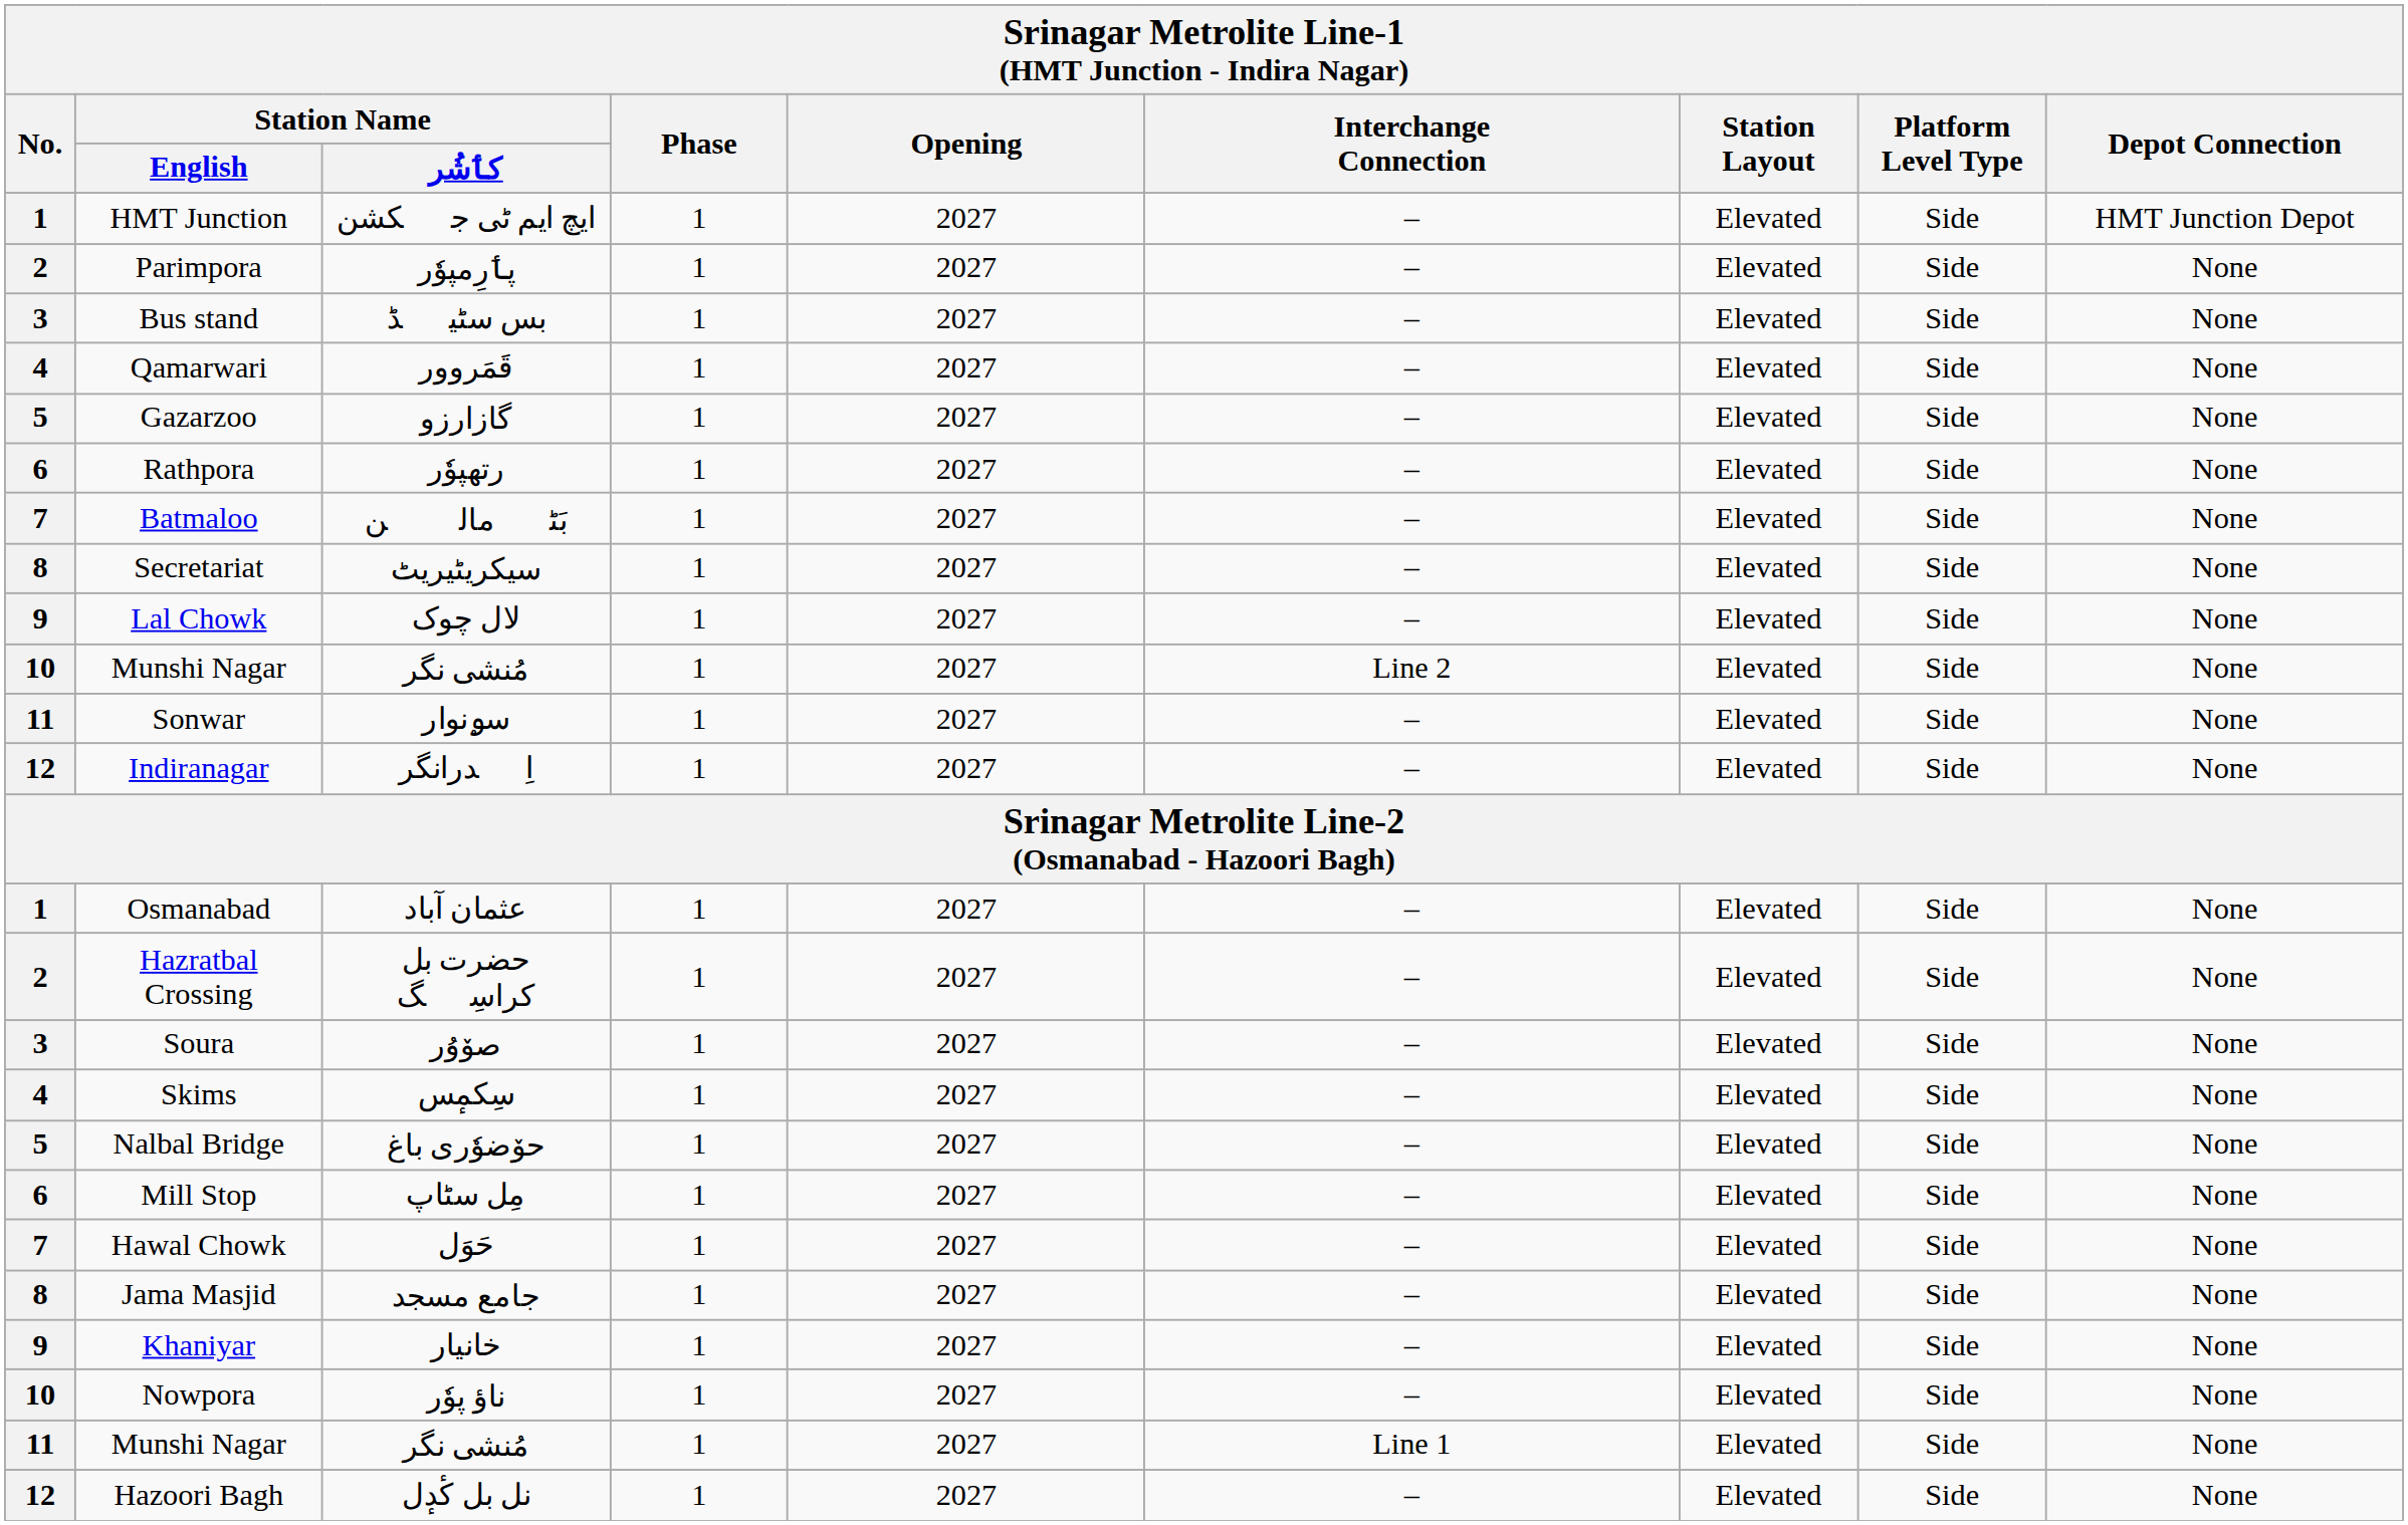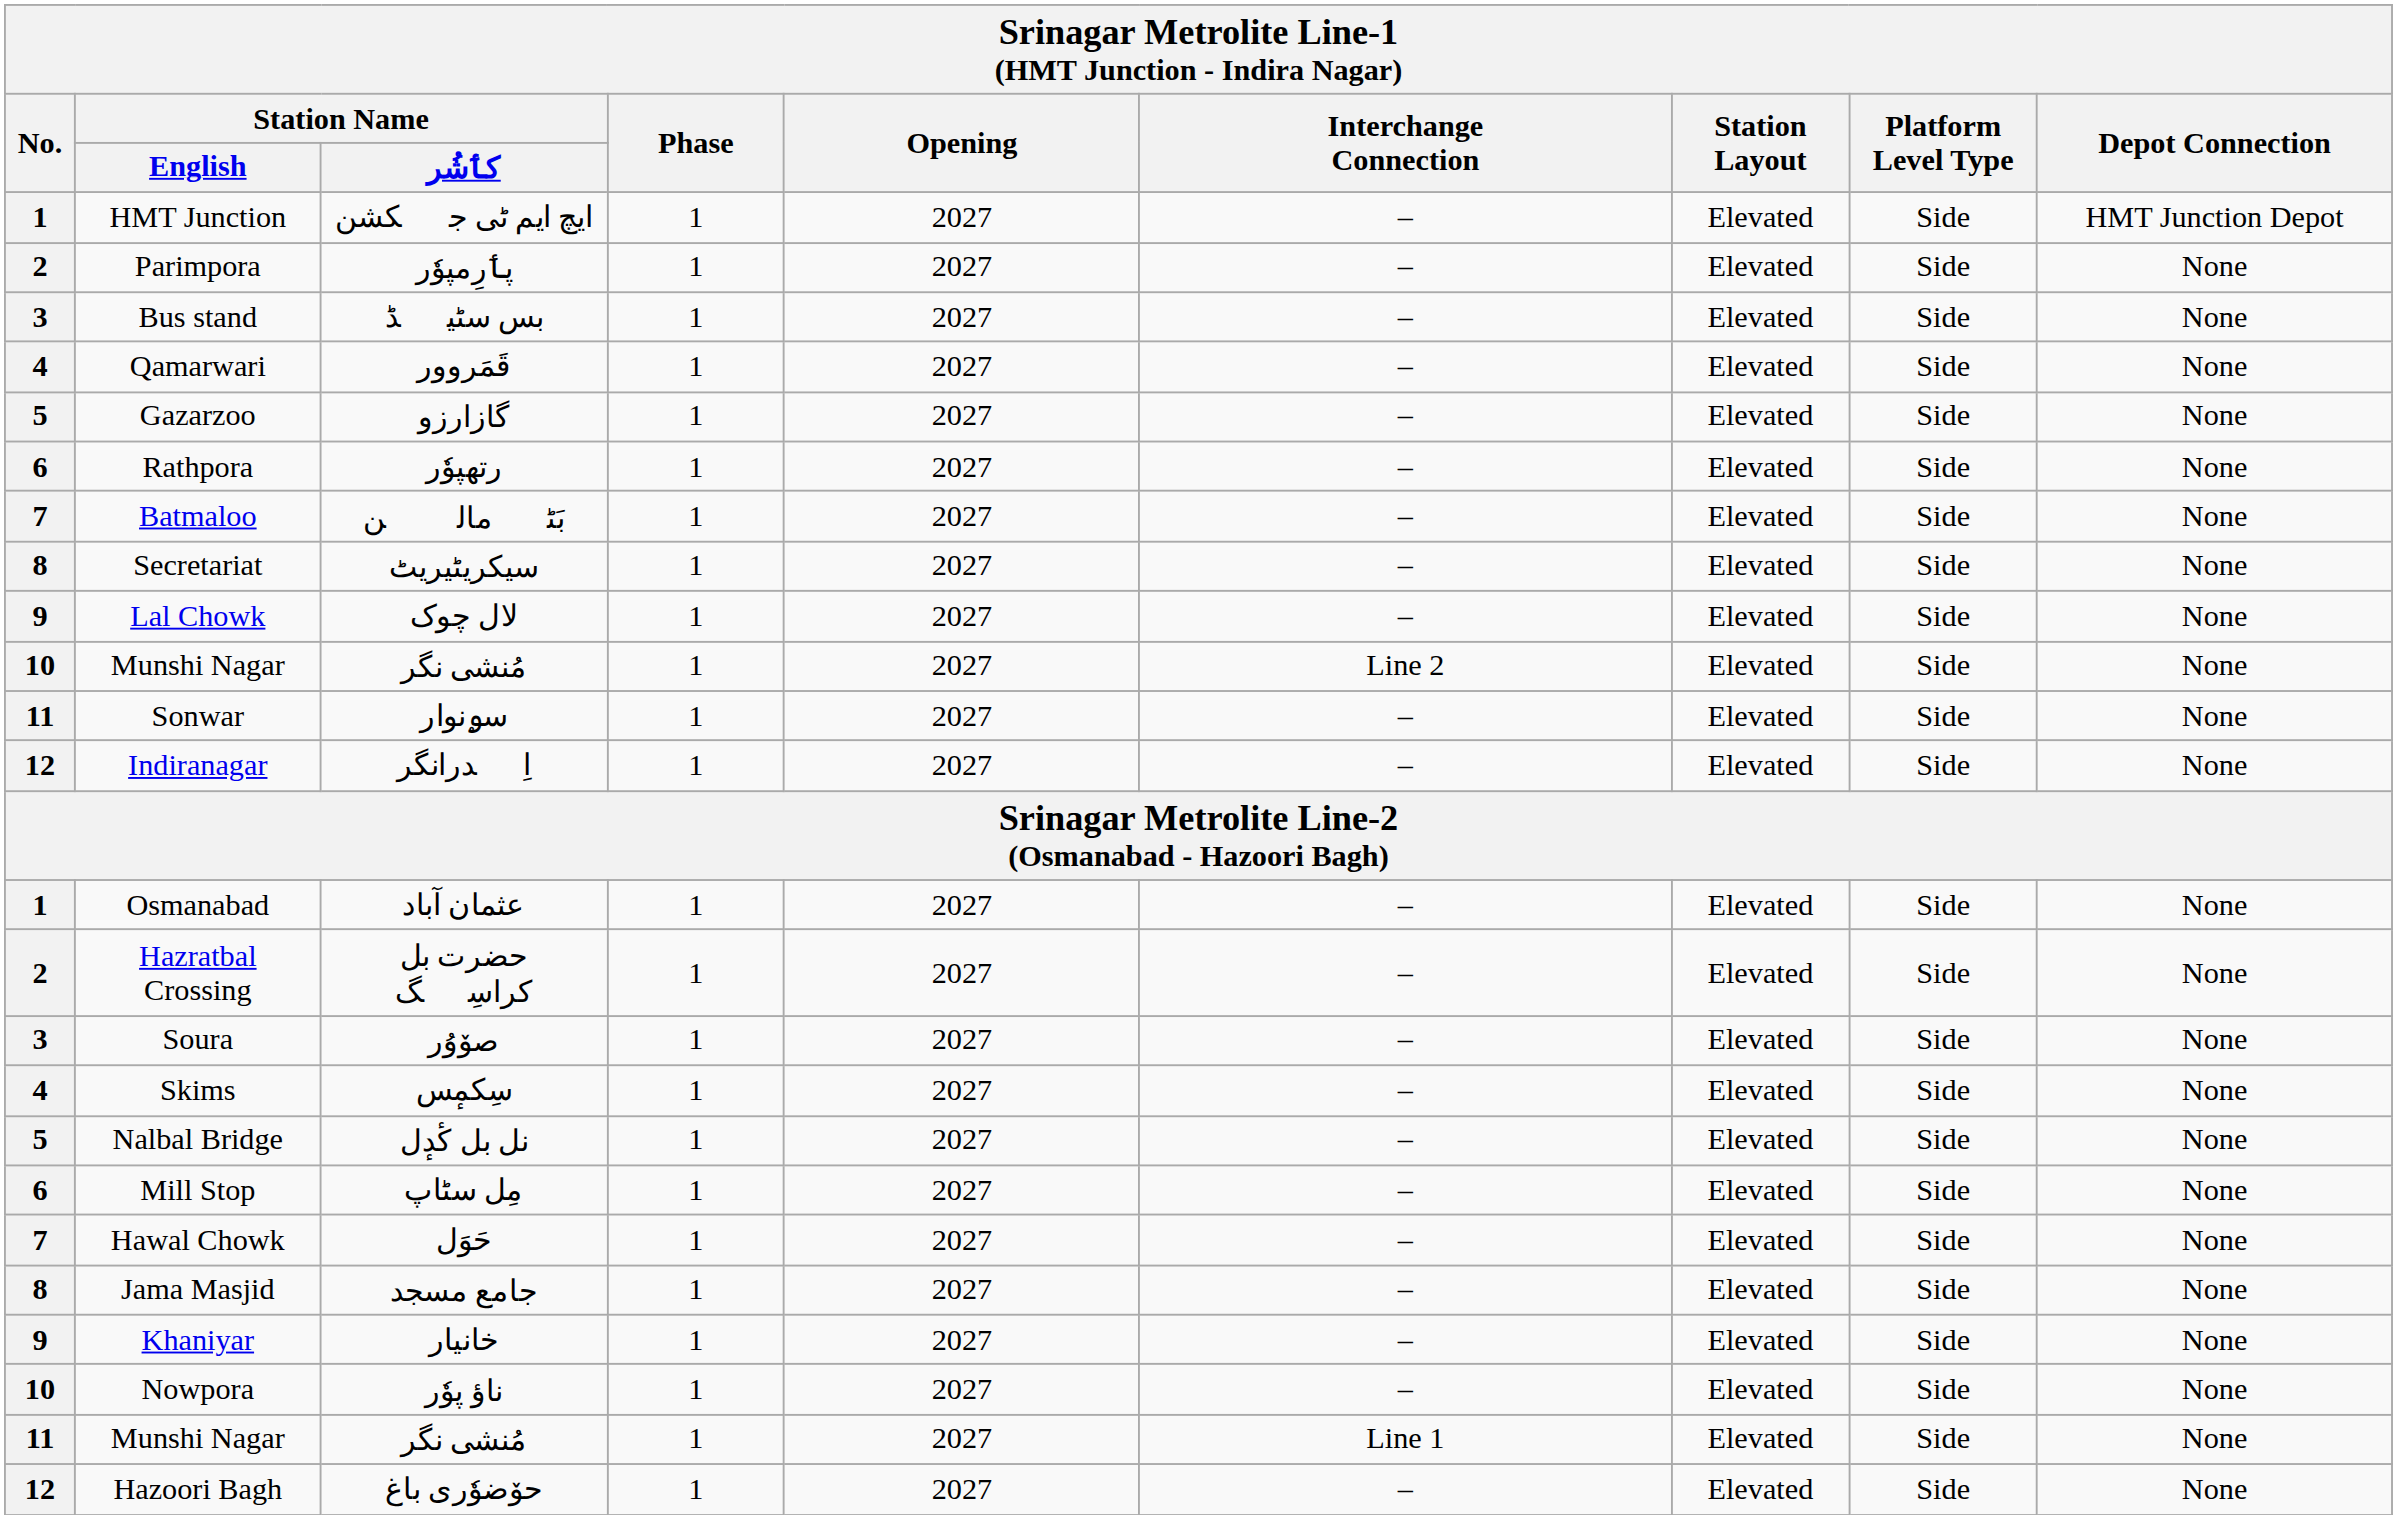Nalbal Bridge | Station Name / کٲشُر: حۆضوٗری باغ -> نل بل کٔدٕل
Hazoori Bagh | Station Name / کٲشُر: نل بل کٔدٕل -> حۆضوٗری باغ
